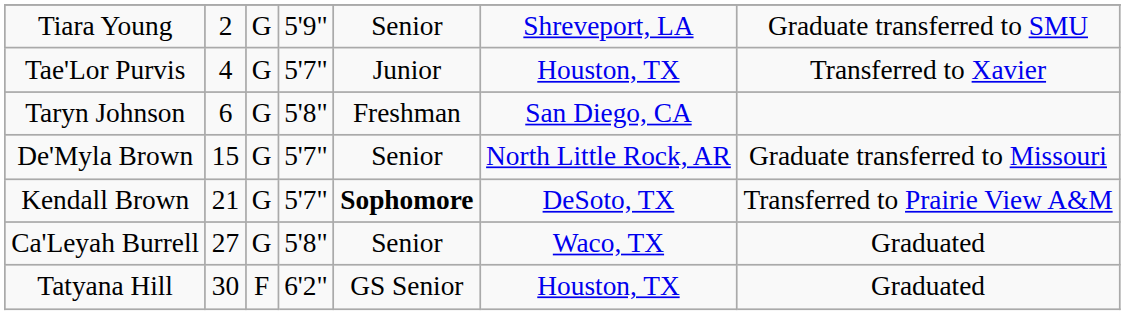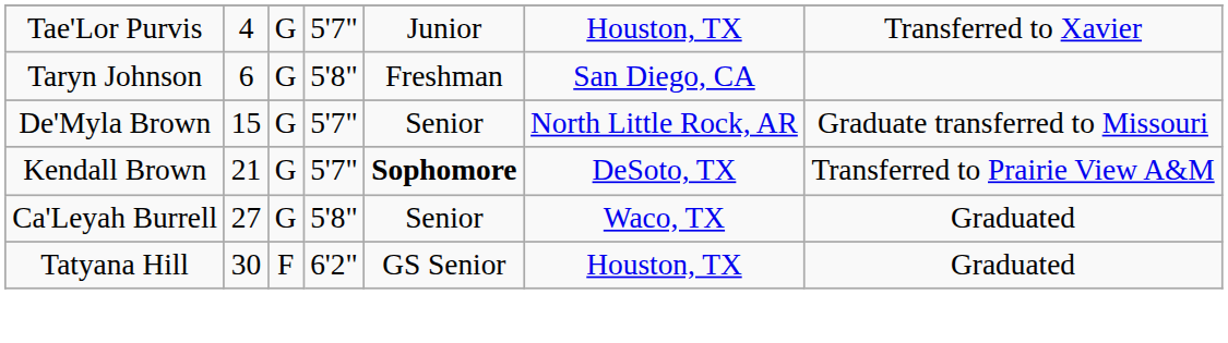- row: Tiara Young | 2 | G | 5'9" | Senior | Shreveport, LA | Graduate transferred to SMU
